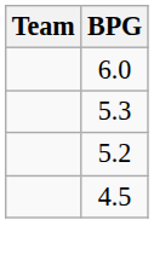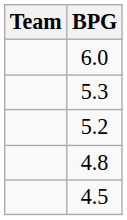+ row: 4.8
